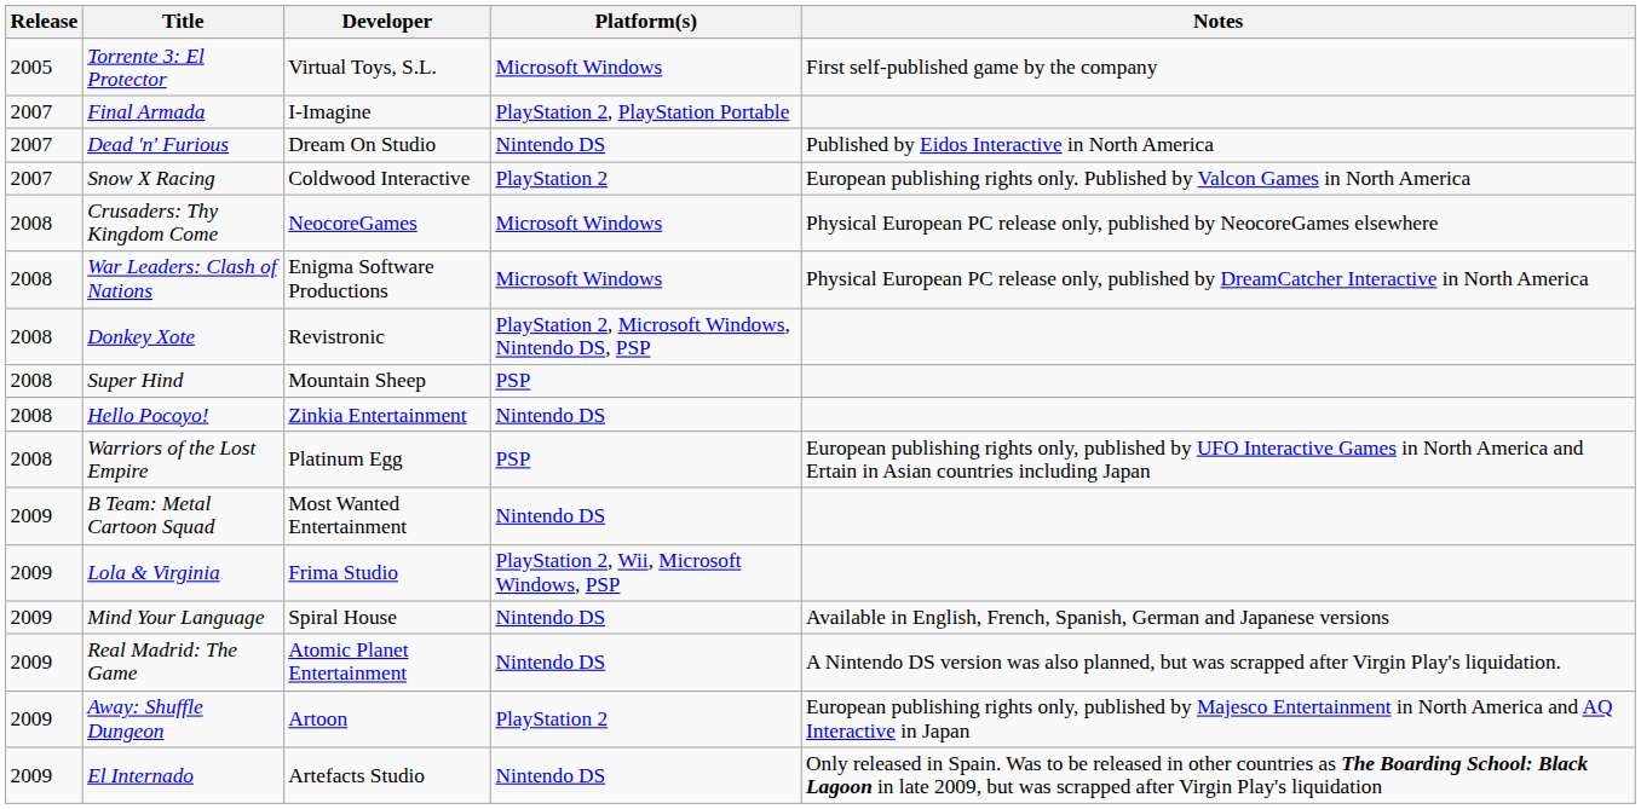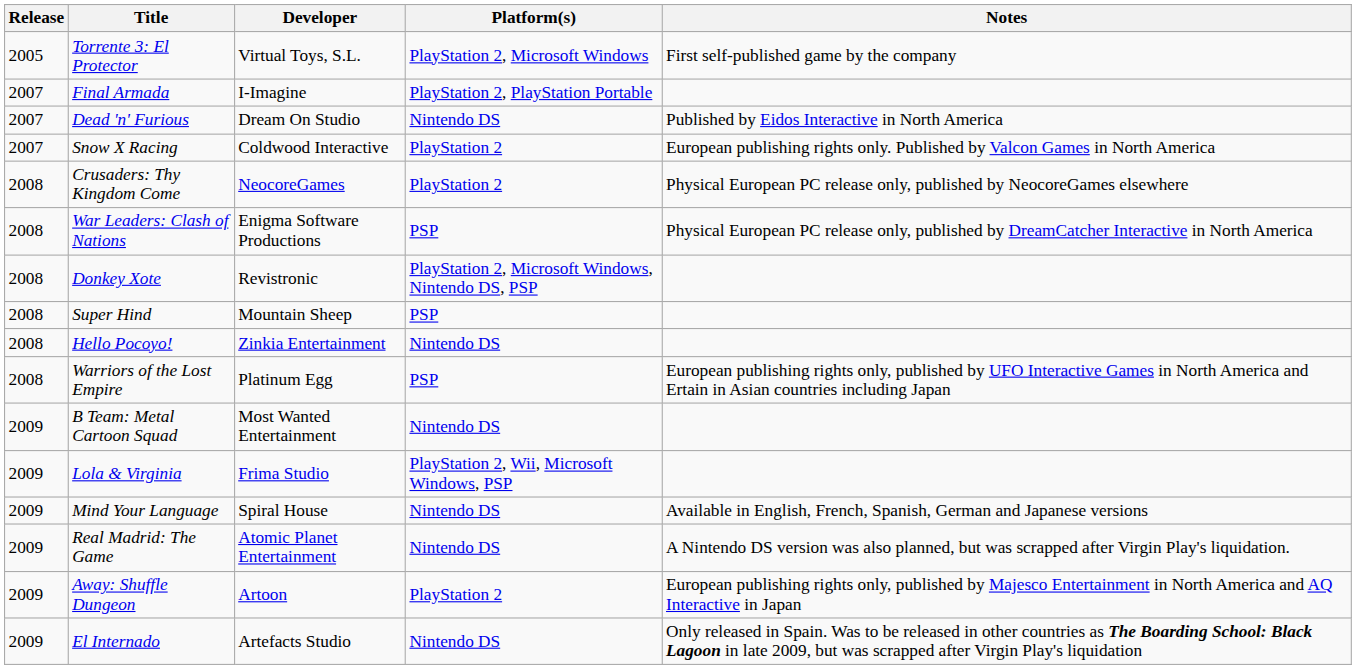Torrente 3: El Protector | Platform(s): Microsoft Windows -> PlayStation 2, Microsoft Windows
Crusaders: Thy Kingdom Come | Platform(s): Microsoft Windows -> PlayStation 2
War Leaders: Clash of Nations | Platform(s): Microsoft Windows -> PSP
